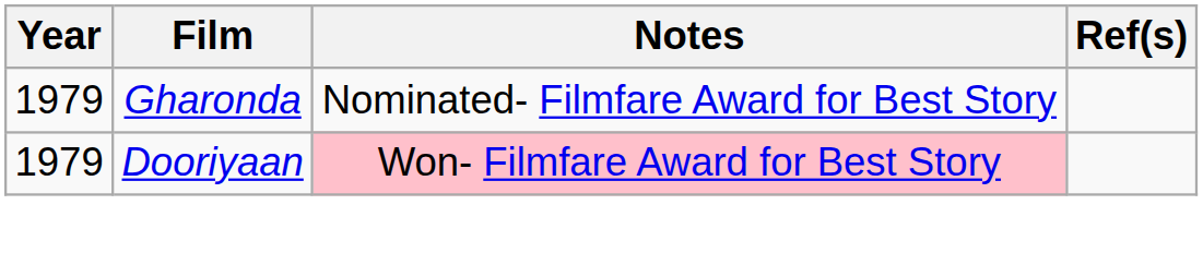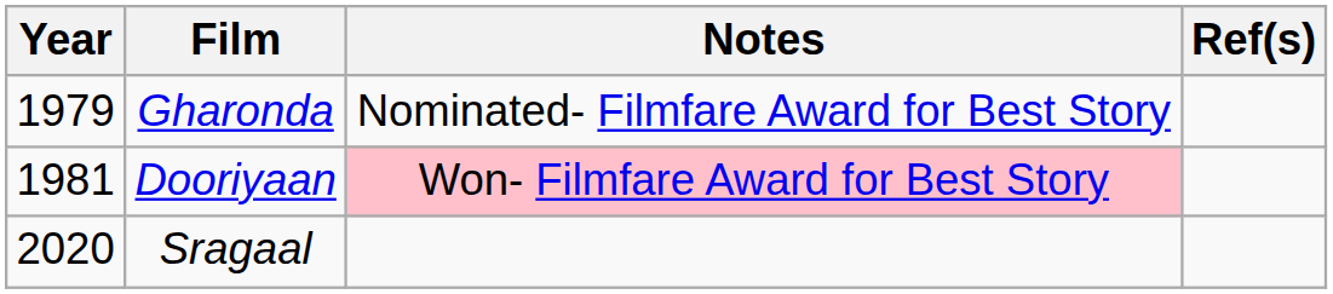Dooriyaan | Year: 1979 -> 1981
+ row: 2020 | Sragaal
